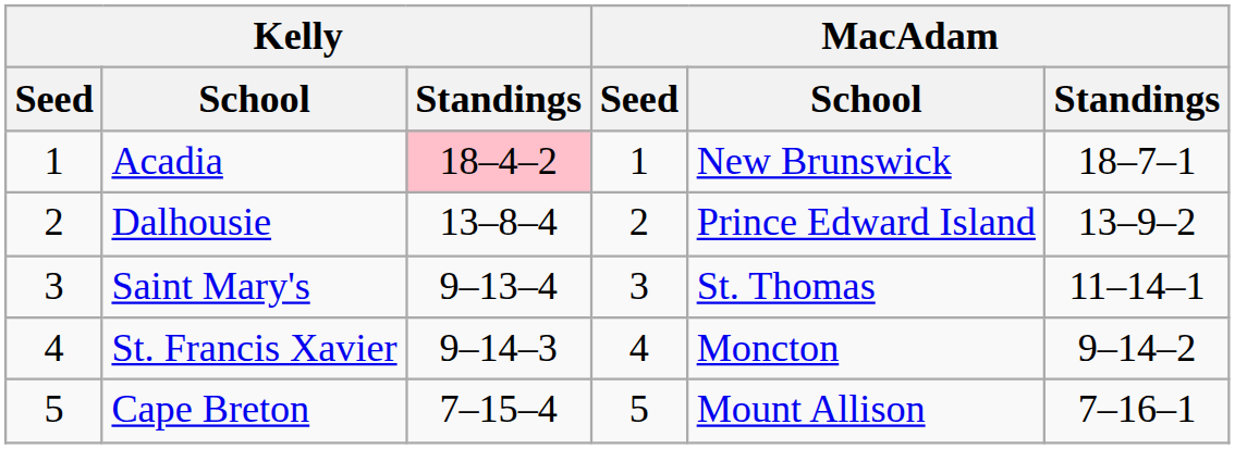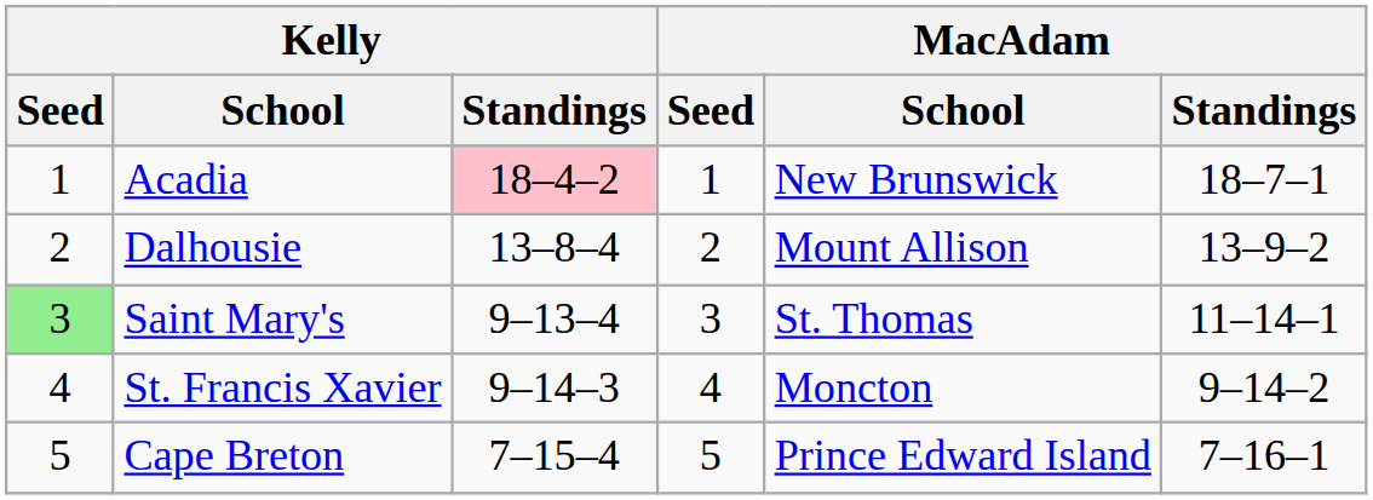Dalhousie | MacAdam / School: Prince Edward Island -> Mount Allison
Saint Mary's | Kelly / Seed: no background -> lightgreen background
Cape Breton | MacAdam / School: Mount Allison -> Prince Edward Island
